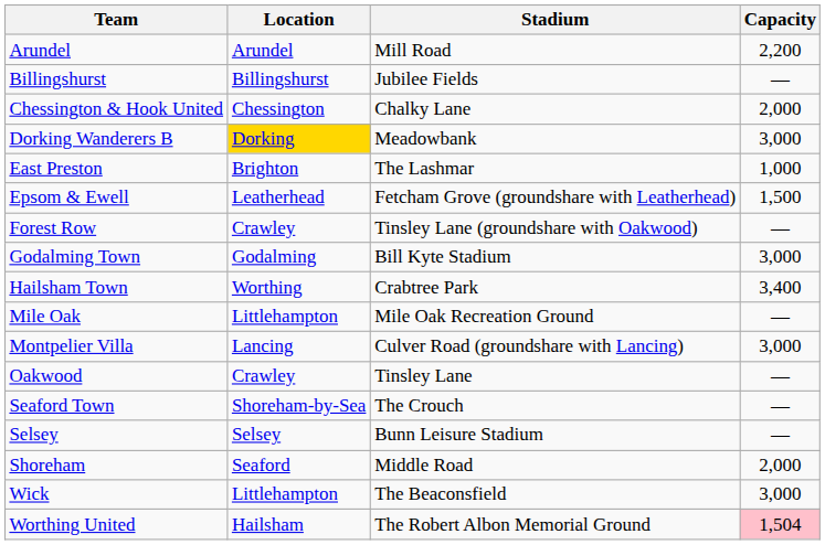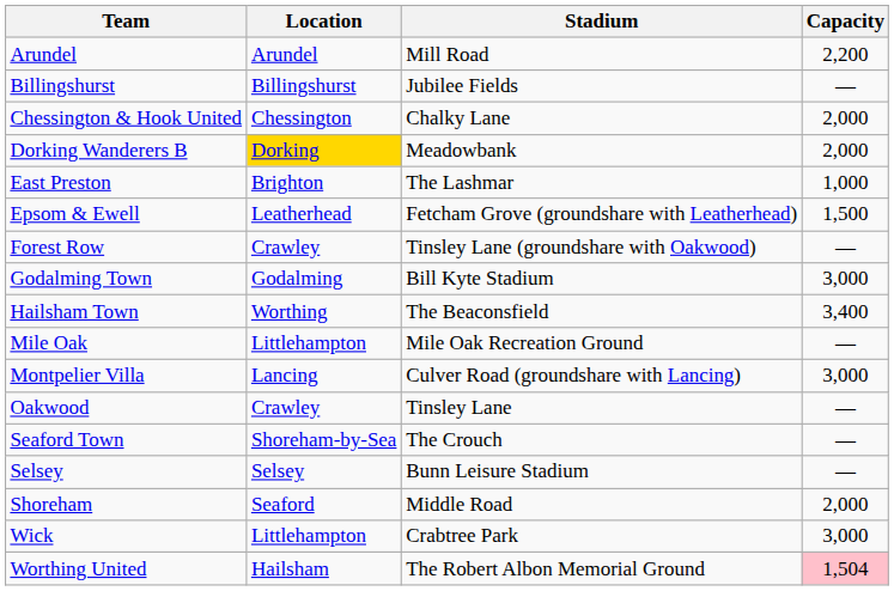Dorking Wanderers B | Capacity: 3,000 -> 2,000
Hailsham Town | Stadium: Crabtree Park -> The Beaconsfield
Wick | Stadium: The Beaconsfield -> Crabtree Park
